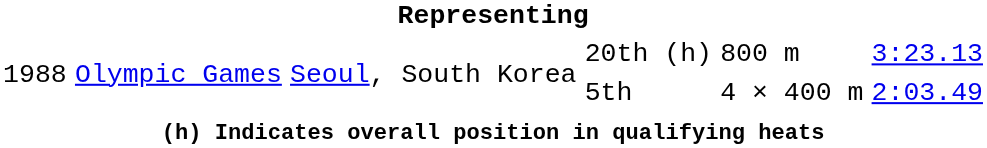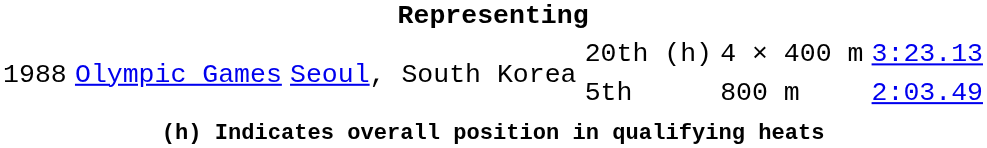20th (h) | column 5: 800 m -> 4 × 400 m
5th | column 5: 4 × 400 m -> 800 m
